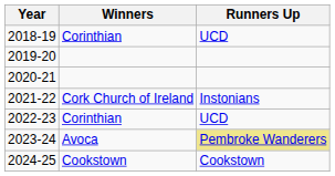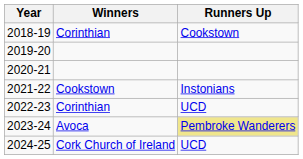2018-19 | Runners Up: UCD -> Cookstown
2021-22 | Winners: Cork Church of Ireland -> Cookstown
2024-25 | Winners: Cookstown -> Cork Church of Ireland
2024-25 | Runners Up: Cookstown -> UCD
